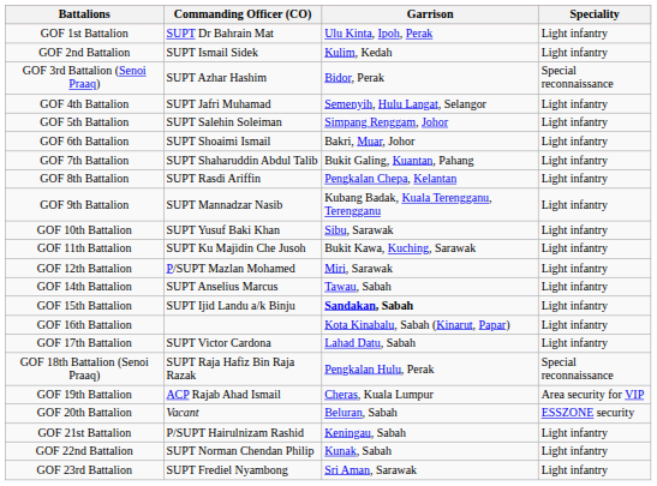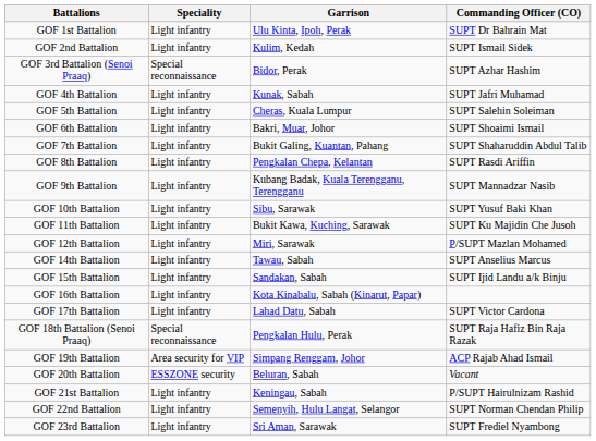columns swapped: Speciality <-> Commanding Officer (CO)
GOF 4th Battalion | Garrison: Semenyih, Hulu Langat, Selangor -> Kunak, Sabah
GOF 5th Battalion | Garrison: Simpang Renggam, Johor -> Cheras, Kuala Lumpur
GOF 15th Battalion | Garrison: bold -> normal
GOF 19th Battalion | Garrison: Cheras, Kuala Lumpur -> Simpang Renggam, Johor
GOF 22nd Battalion | Garrison: Kunak, Sabah -> Semenyih, Hulu Langat, Selangor
